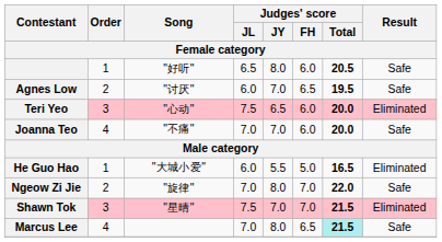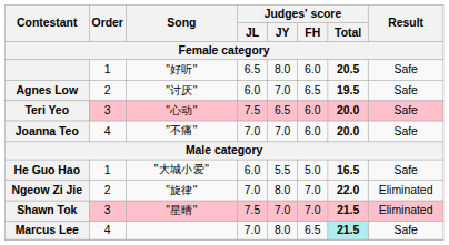Teri Yeo | Result: Eliminated -> Safe
He Guo Hao | Result: Eliminated -> Safe
Ngeow Zi Jie | Result: Safe -> Eliminated
